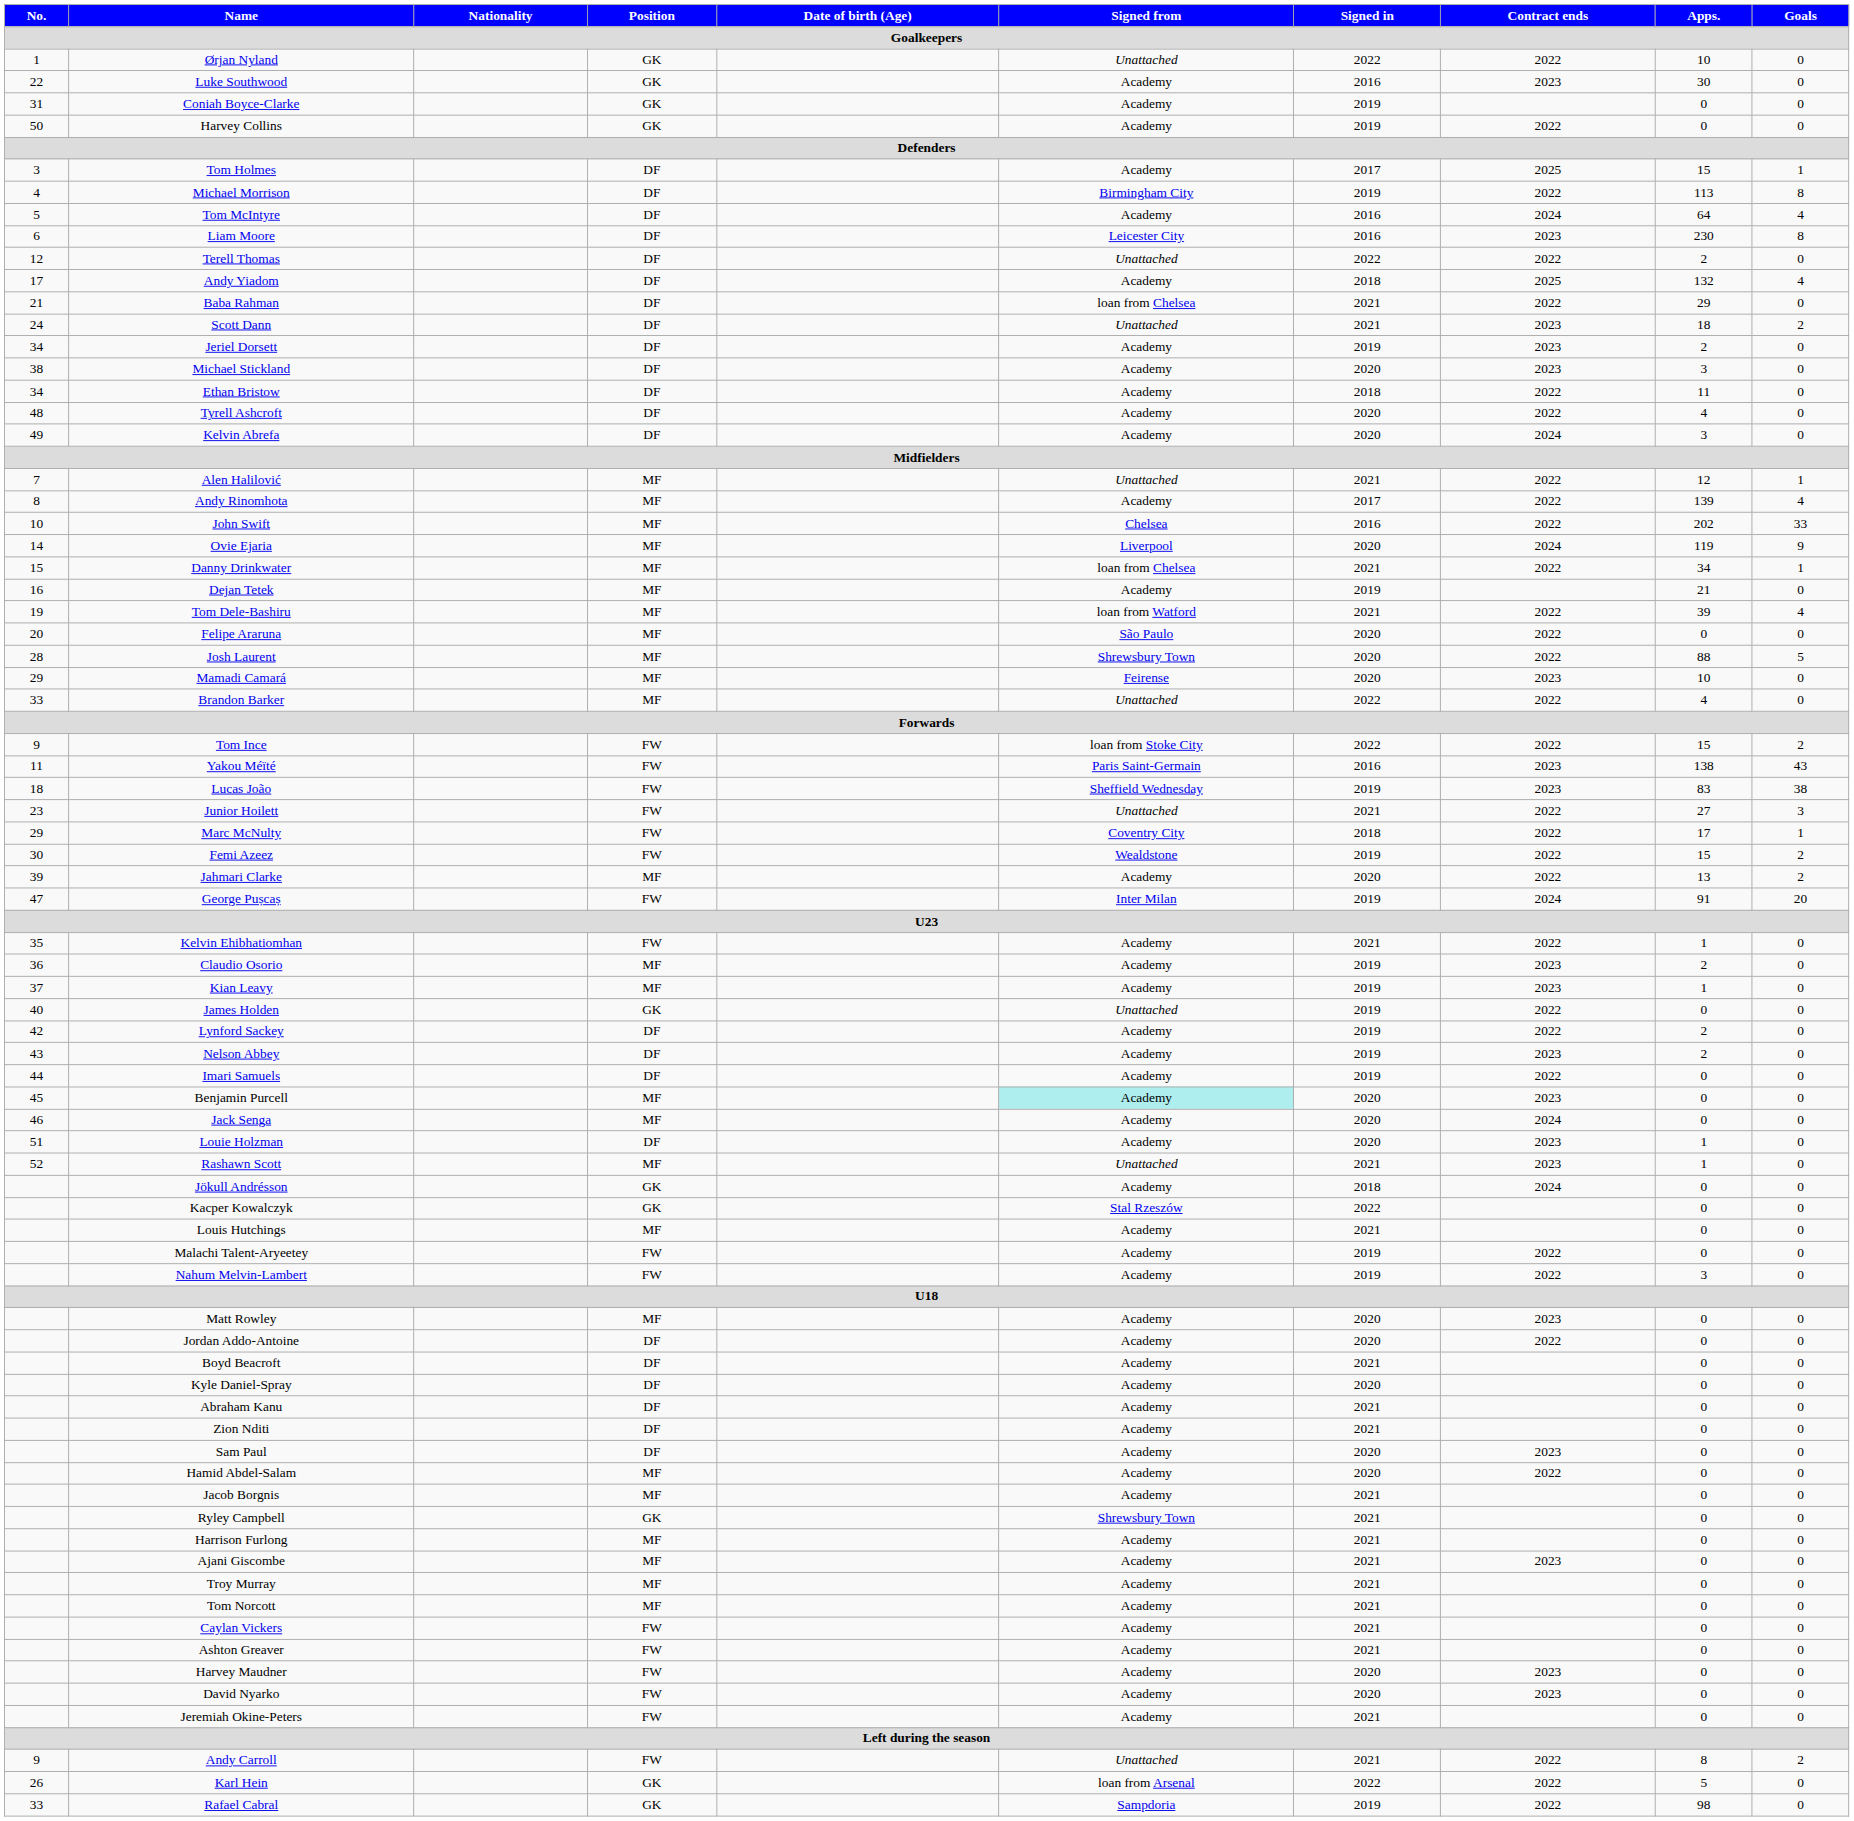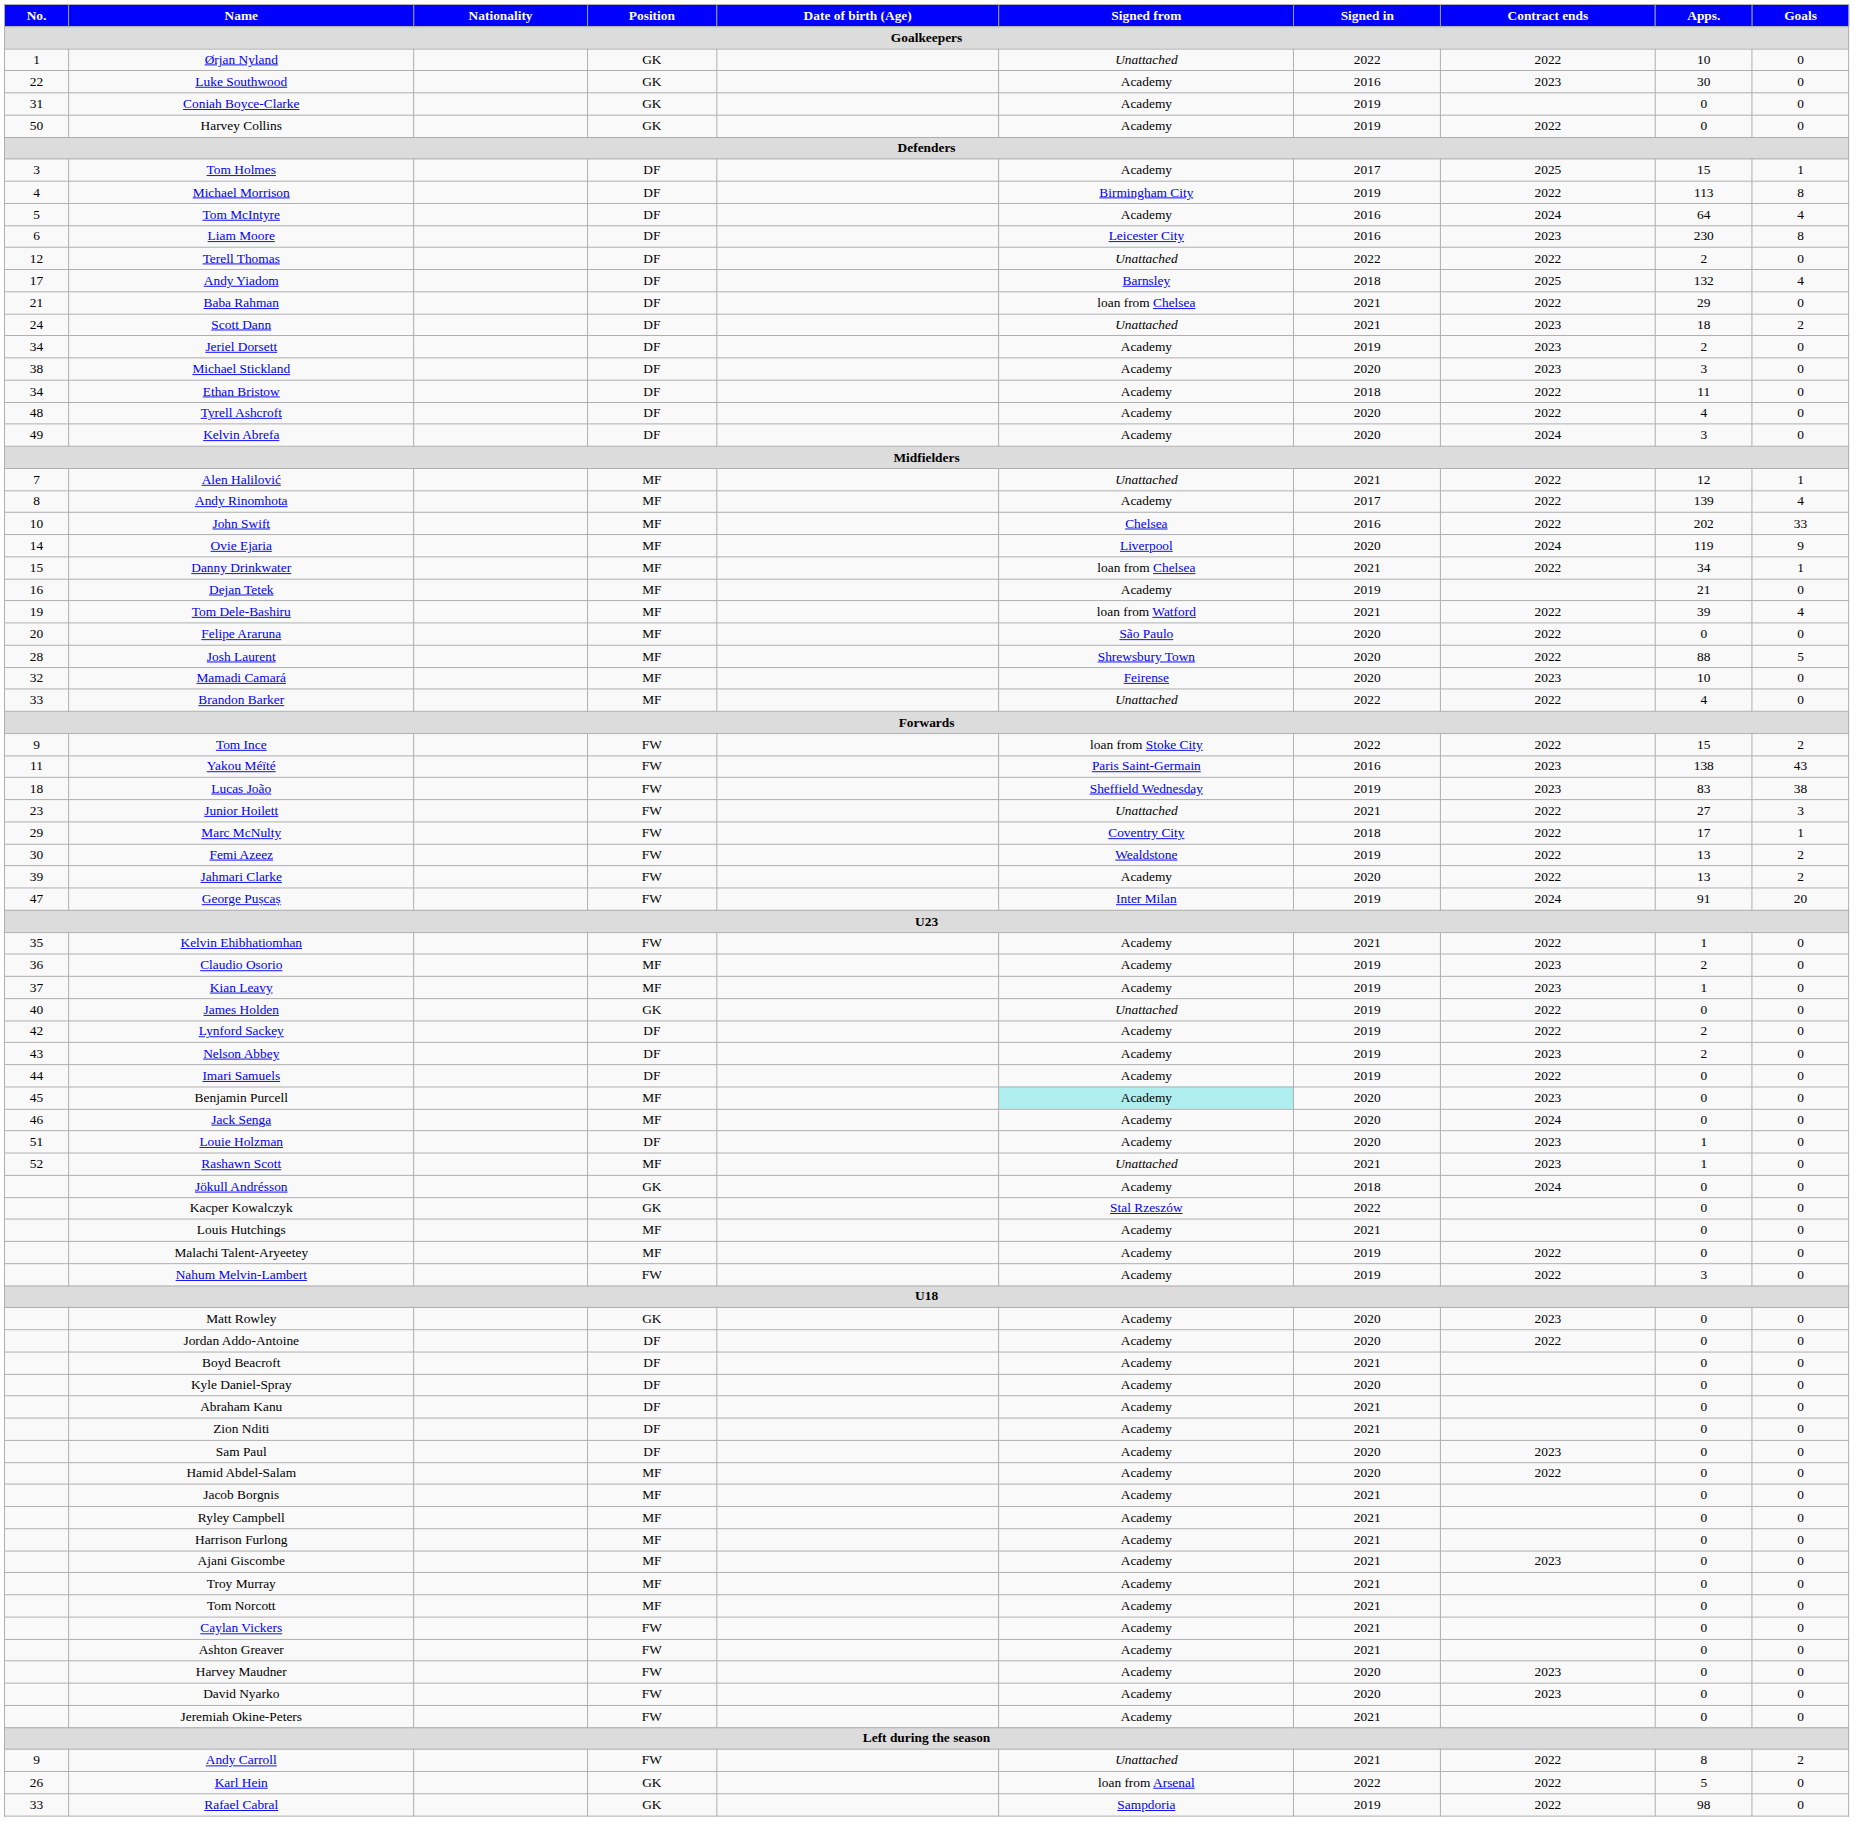Andy Yiadom | Signed from: Academy -> Barnsley
Mamadi Camará | No.: 29 -> 32
Femi Azeez | Apps.: 15 -> 13
Jahmari Clarke | Position: MF -> FW
Malachi Talent-Aryeetey | Position: FW -> MF
Matt Rowley | Position: MF -> GK
Ryley Campbell | Position: GK -> MF
Ryley Campbell | Signed from: Shrewsbury Town -> Academy
